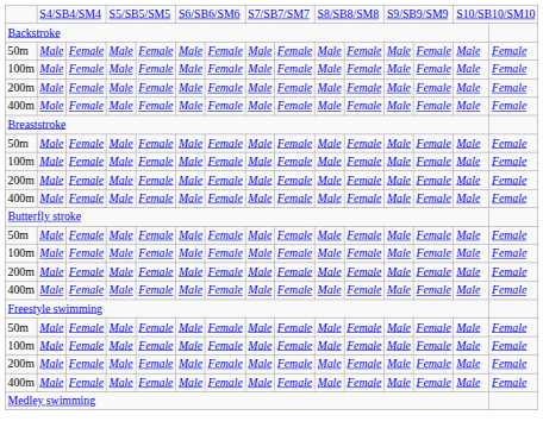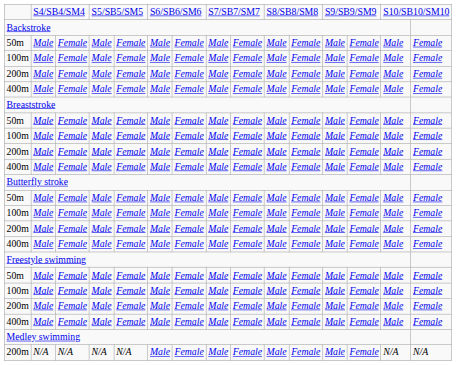+ row: 200m | N/A | N/A | N/A | N/A | Male | Female | Male | Female | Male | Female | Male | Female | N/A | N/A
